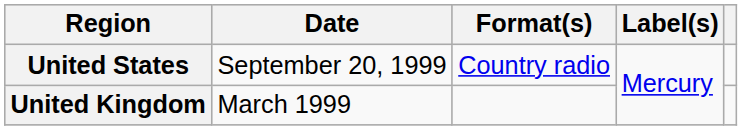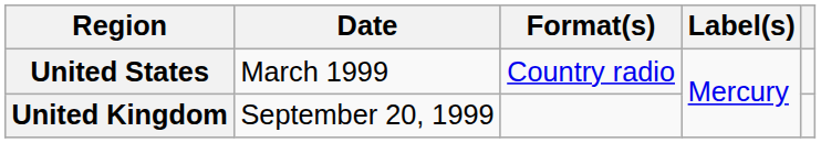United States | Date: September 20, 1999 -> March 1999
United Kingdom | Date: March 1999 -> September 20, 1999
